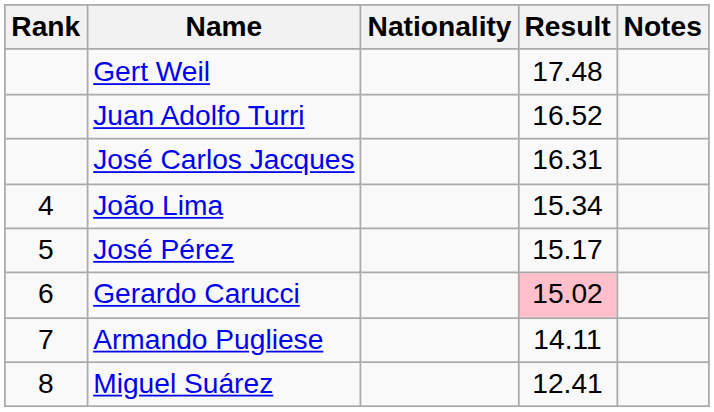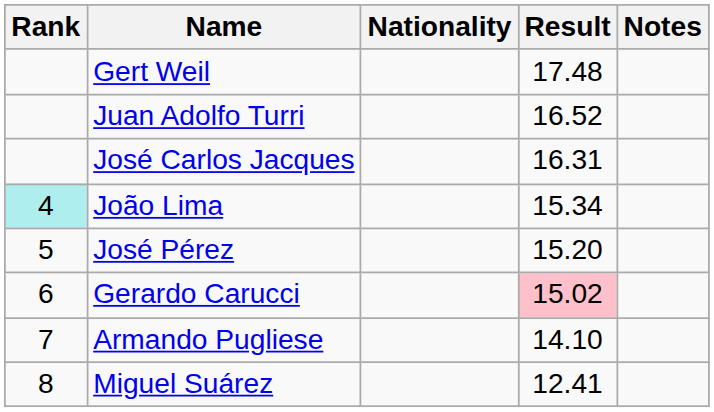João Lima | Rank: no background -> paleturquoise background
José Pérez | Result: 15.17 -> 15.20
Armando Pugliese | Result: 14.11 -> 14.10
